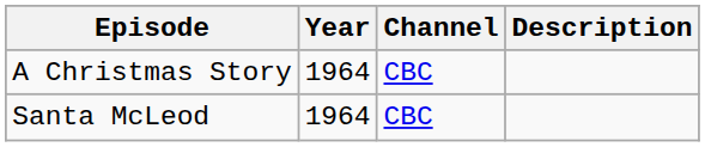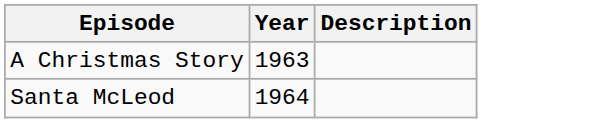- column: Channel | CBC | CBC
A Christmas Story | Year: 1964 -> 1963
